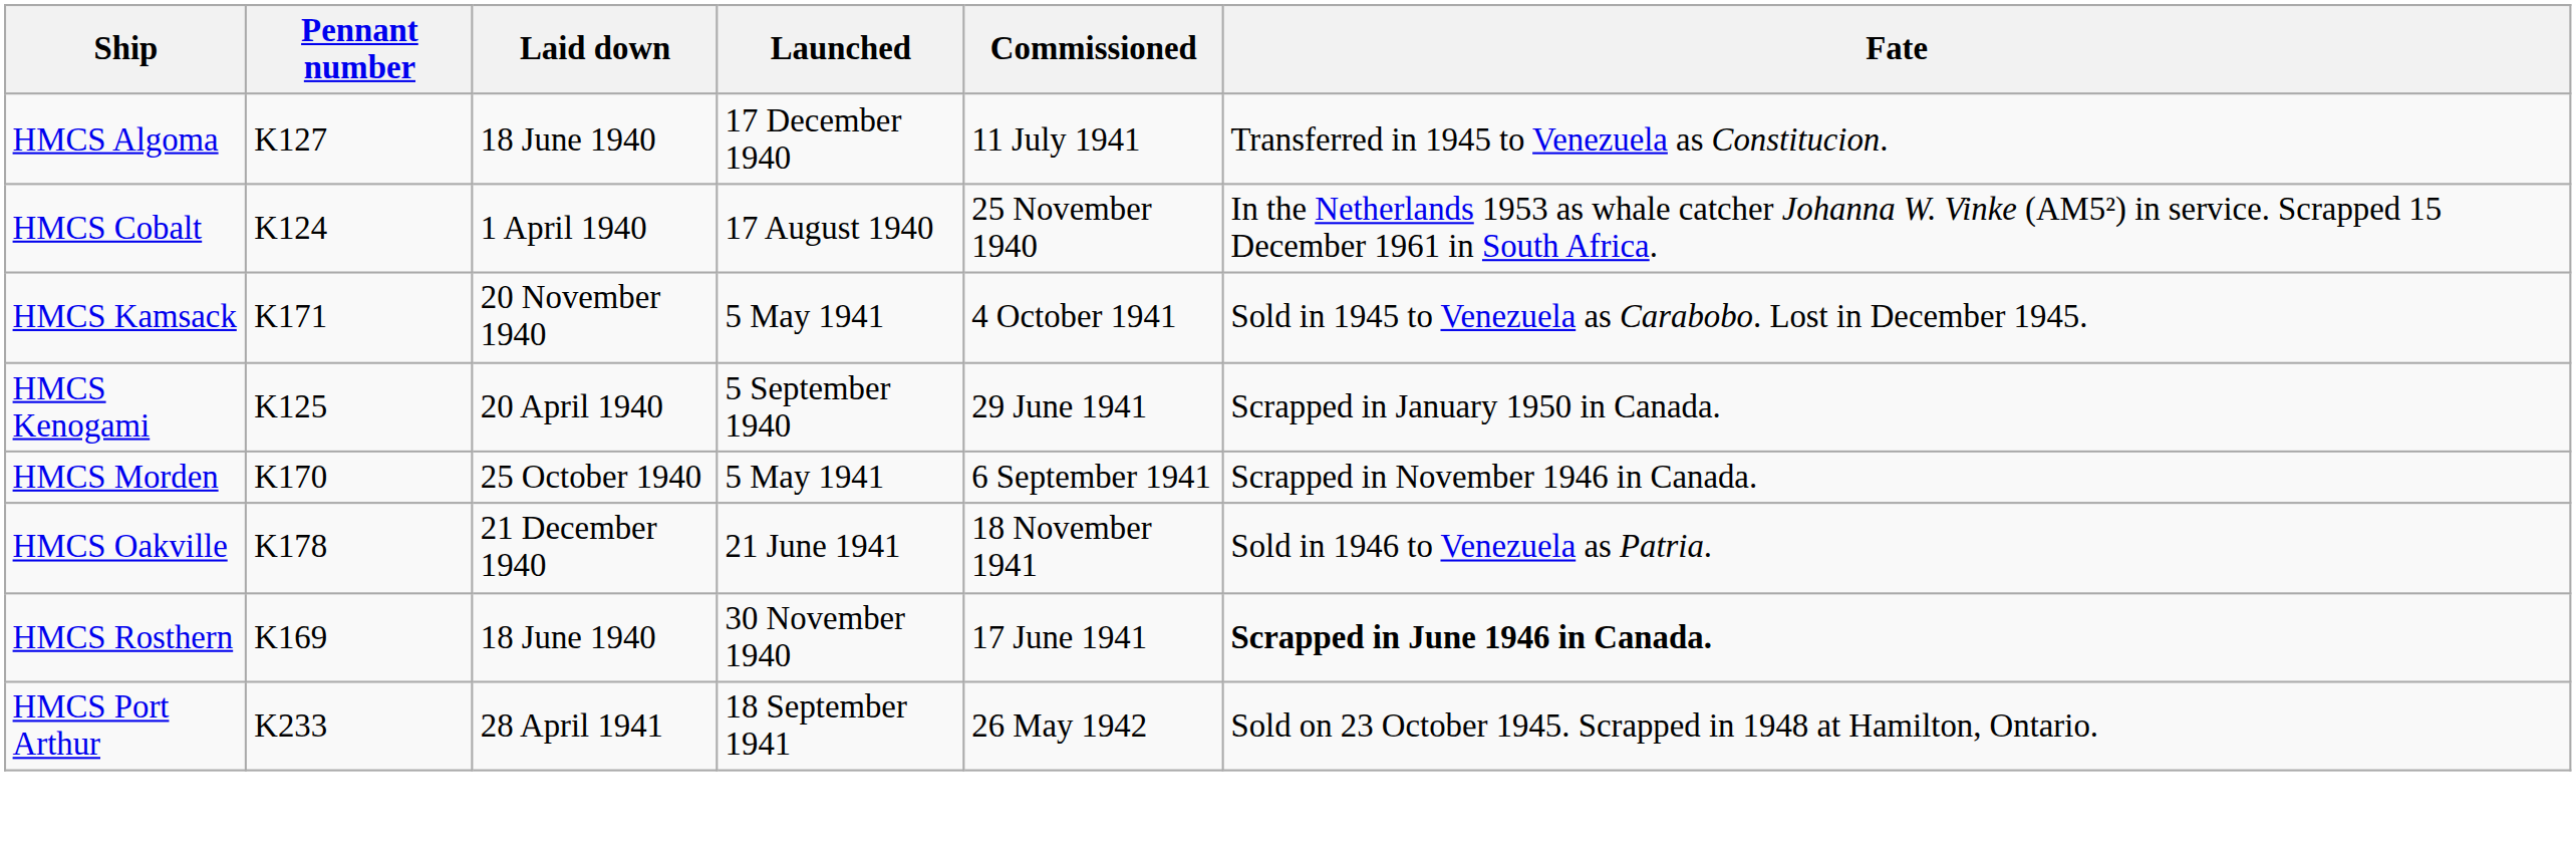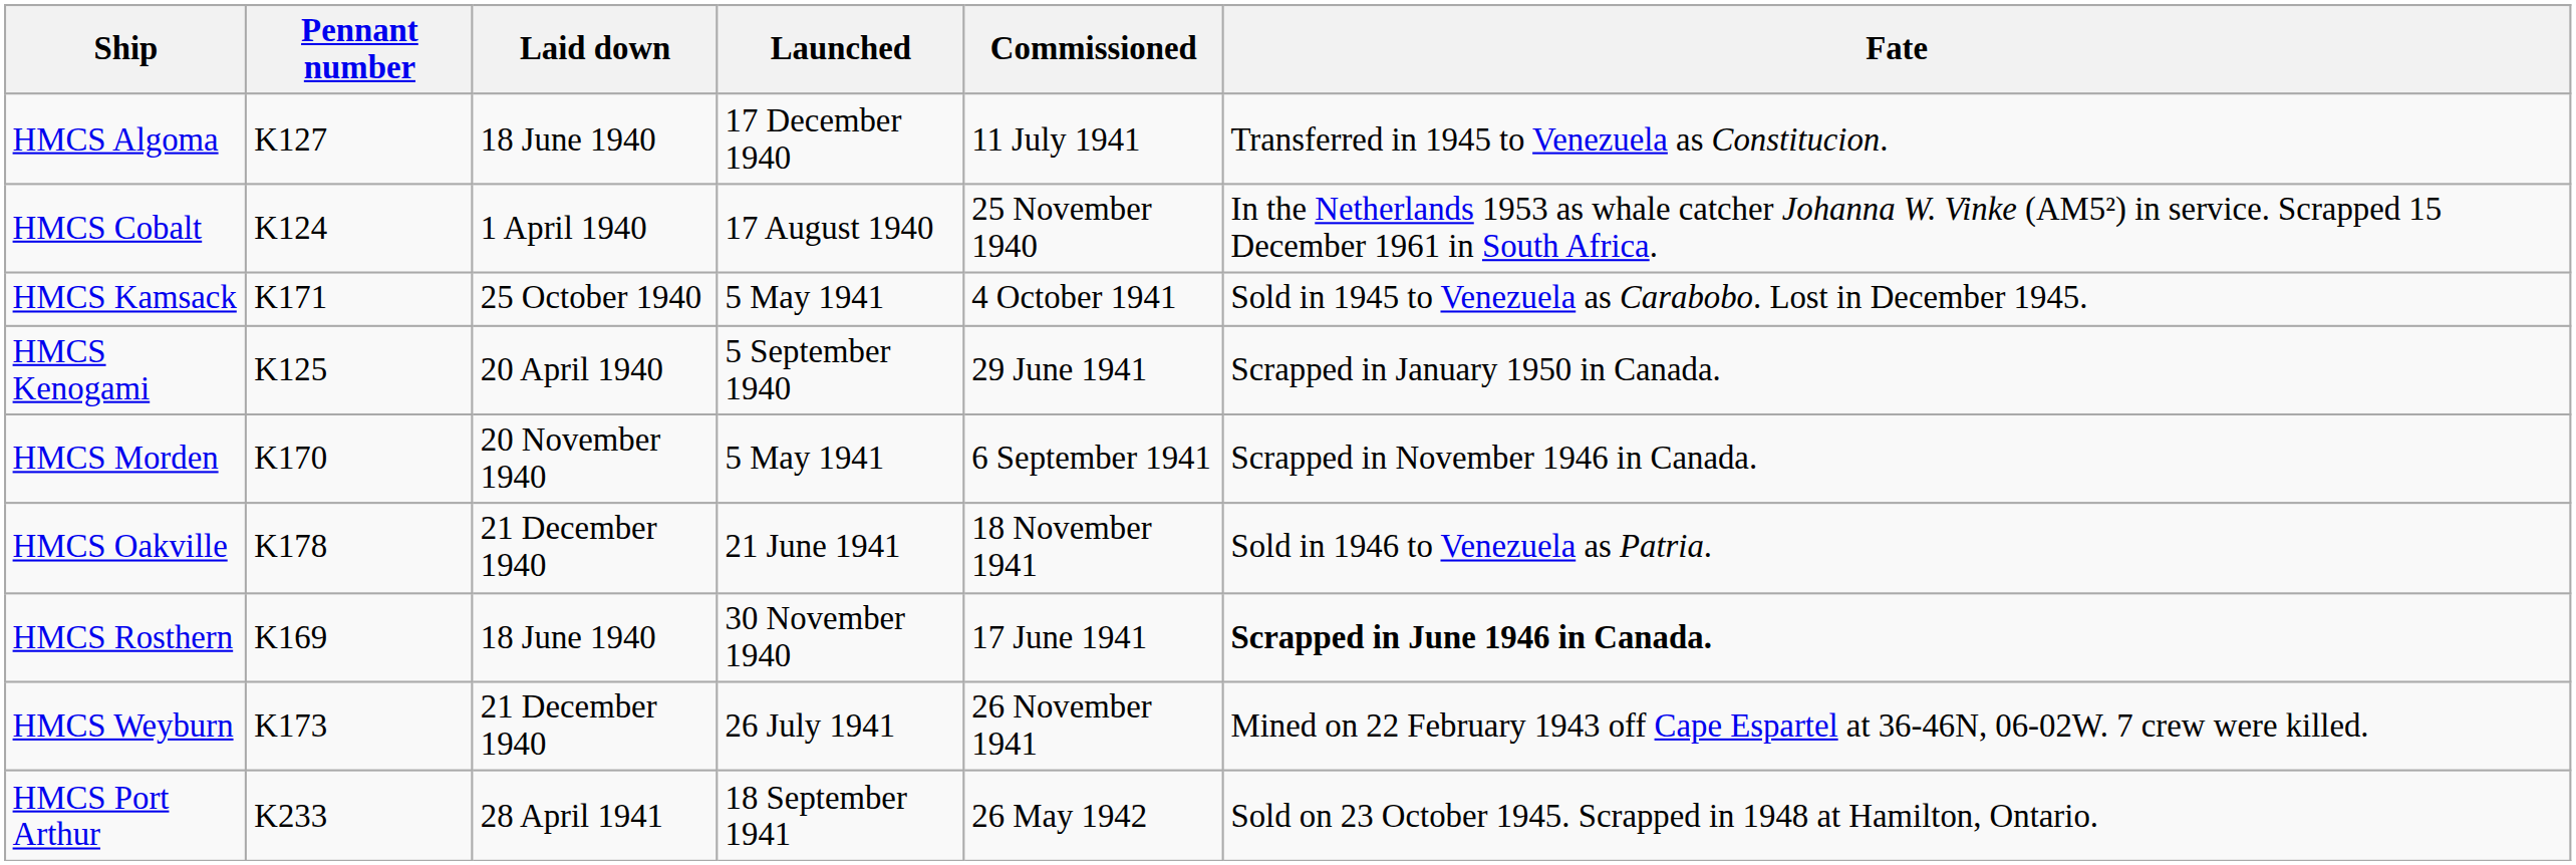HMCS Kamsack | Laid down: 20 November 1940 -> 25 October 1940
HMCS Morden | Laid down: 25 October 1940 -> 20 November 1940
+ row: HMCS Weyburn | K173 | 21 December 1940 | 26 July 1941 | 26 November 1941 | Mined on 22 February 1943 off Cape Espartel at 36-46N, 06-02W. 7 crew were killed.
